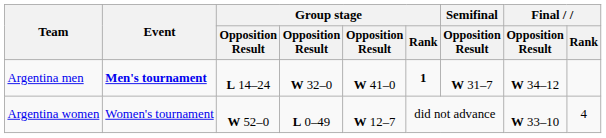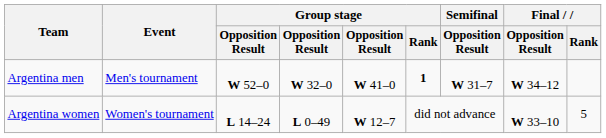Argentina men | Event: bold -> normal
Argentina men | column 3: L 14–24 -> W 52–0
Argentina women | column 3: W 52–0 -> L 14–24
Argentina women | Final / Rank: 4 -> 5
